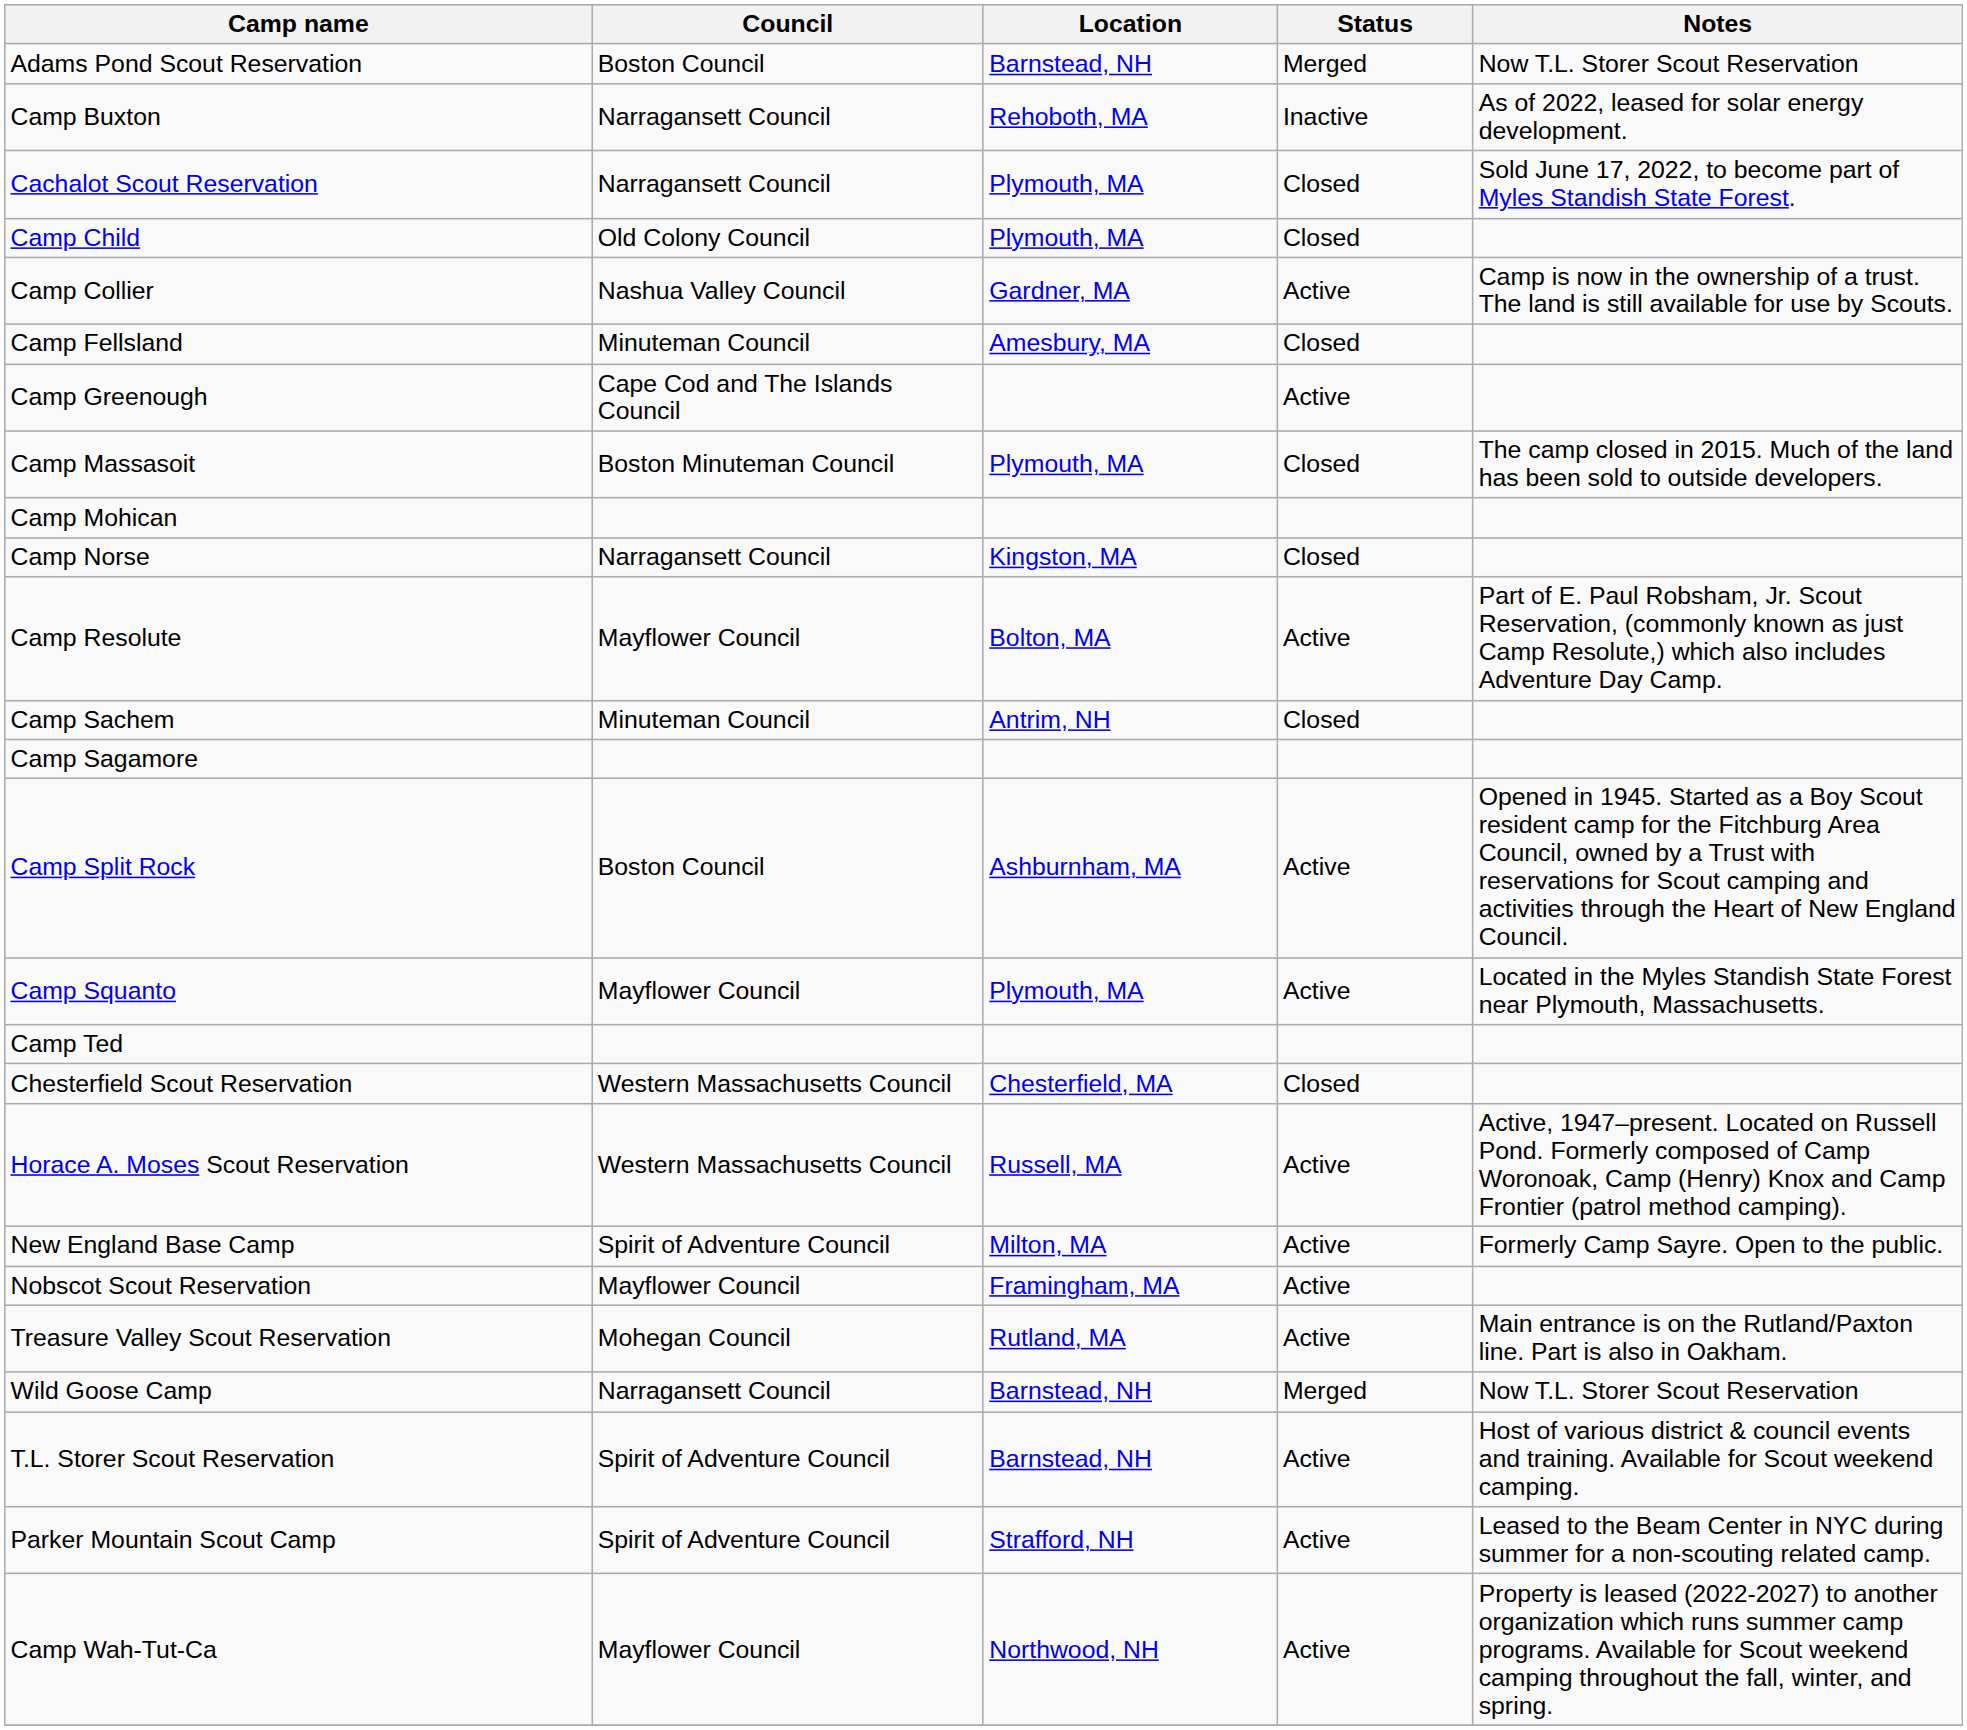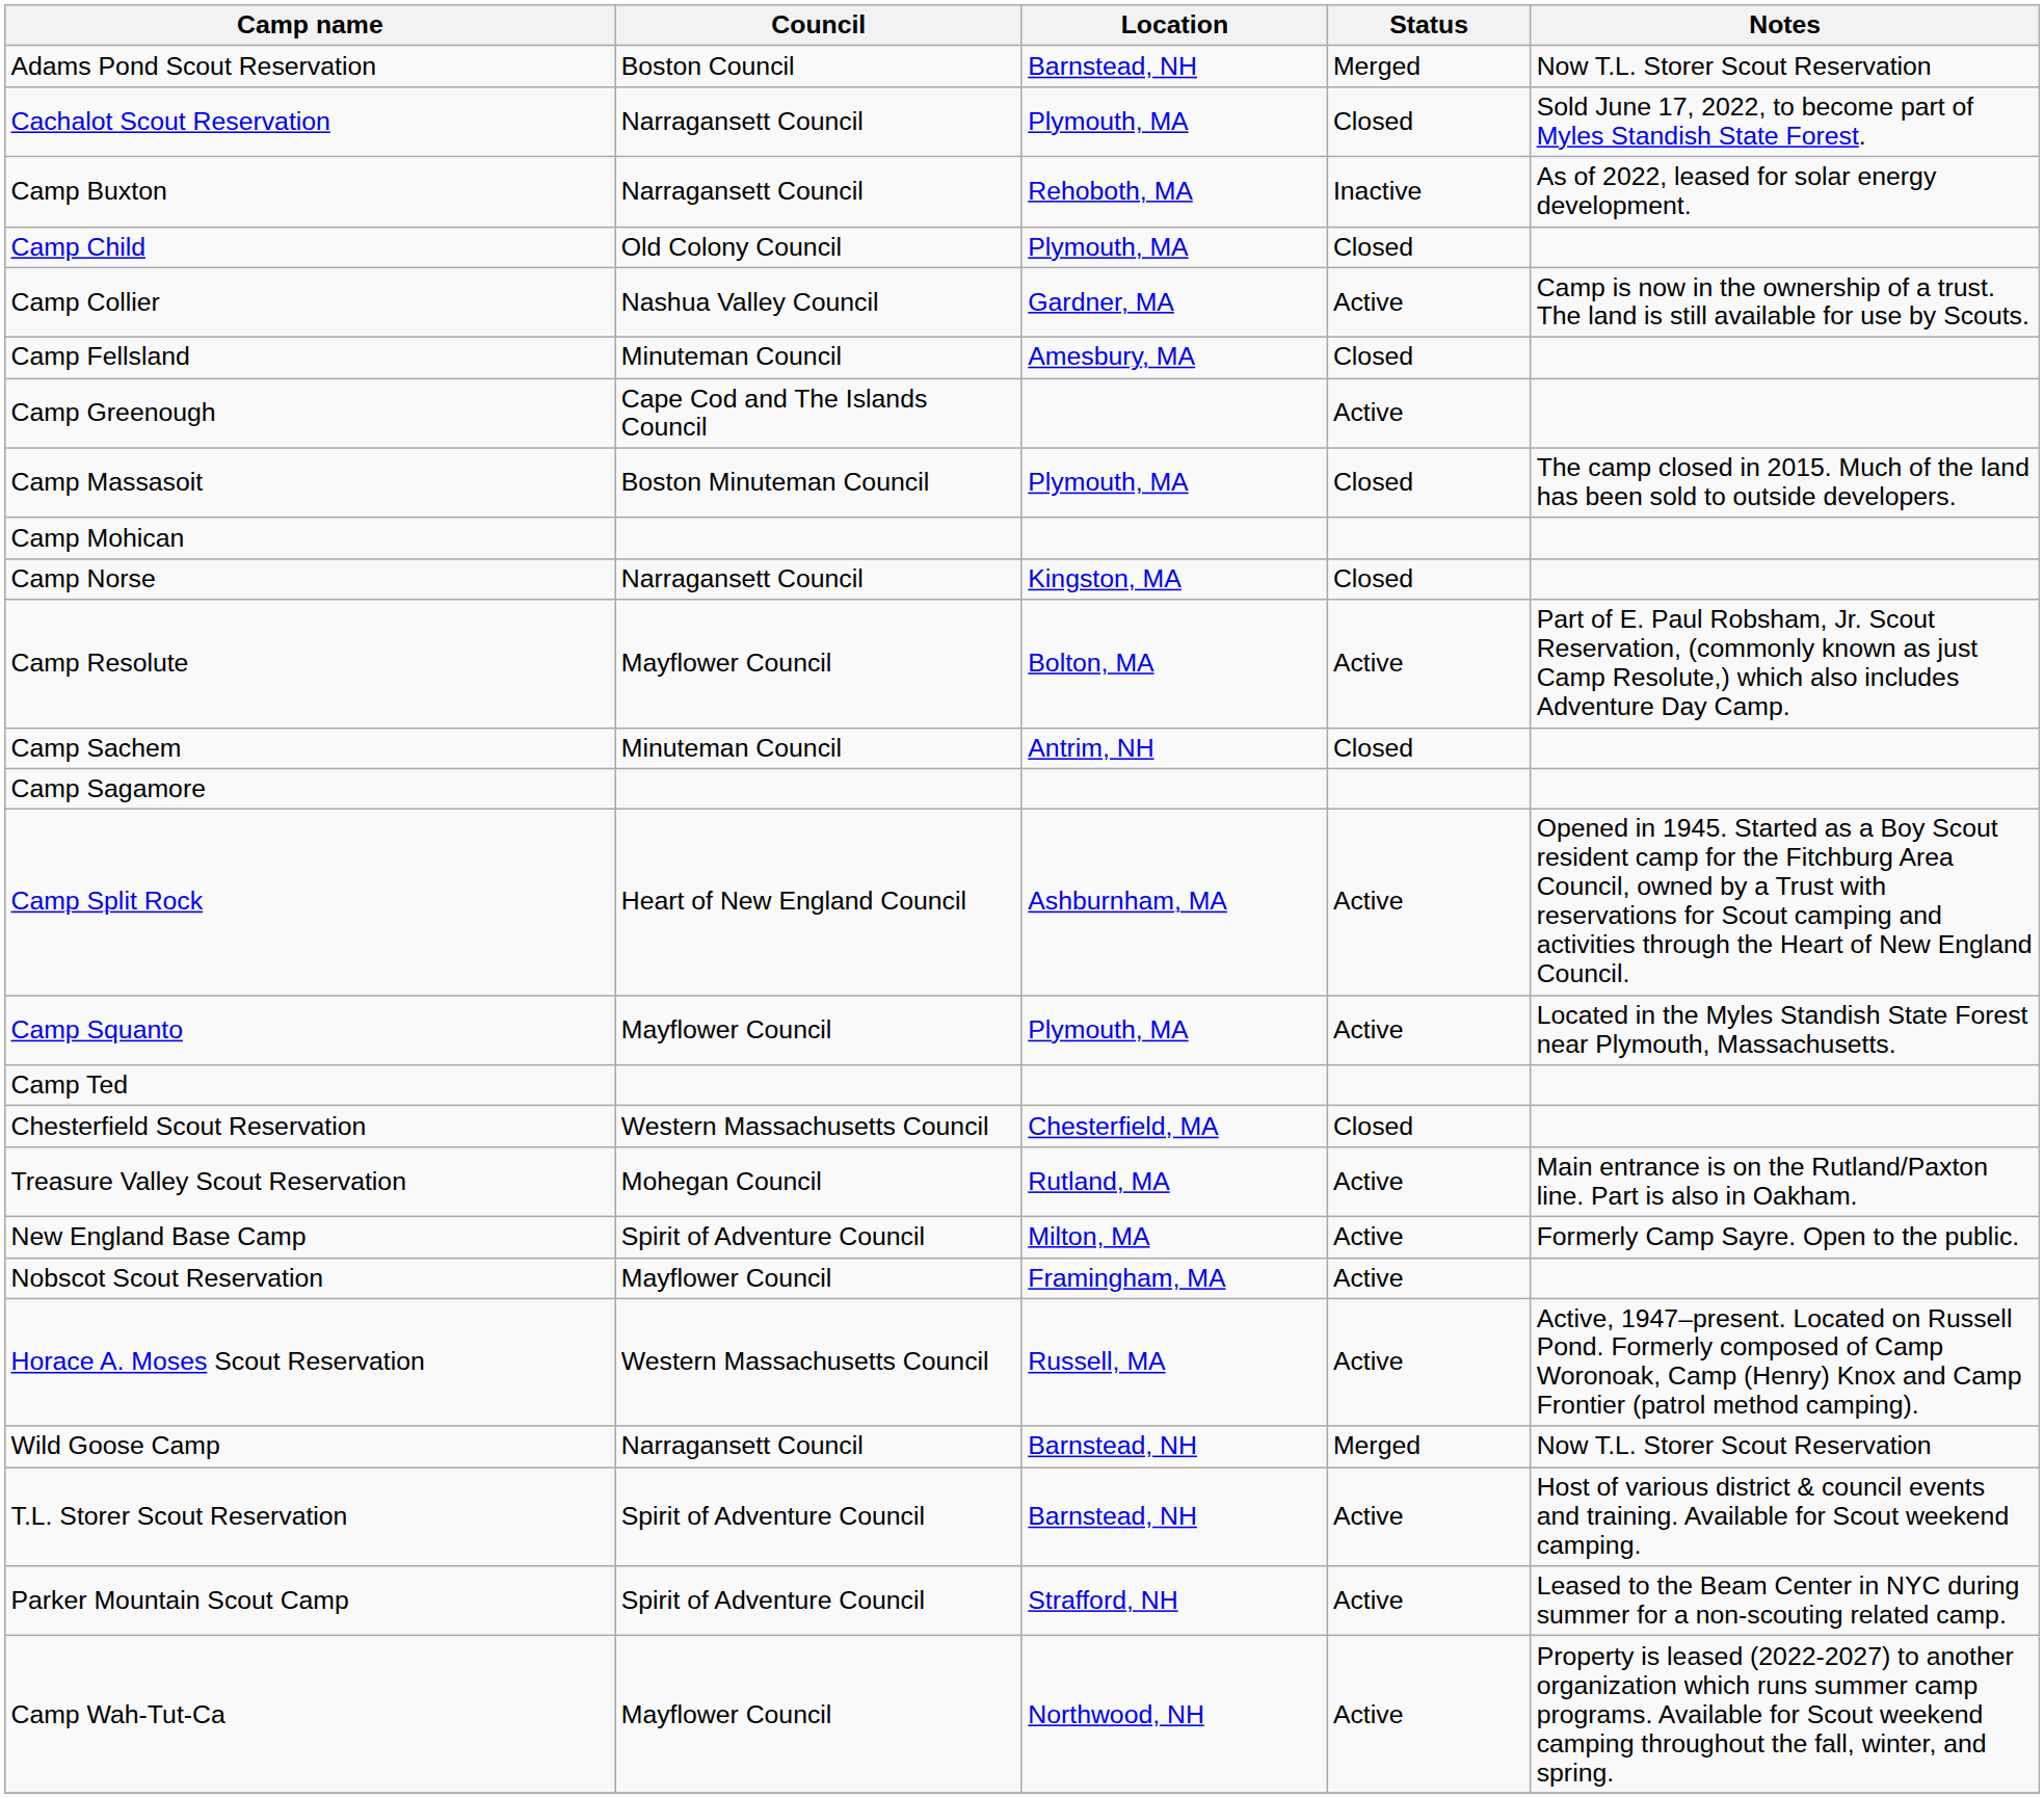rows swapped: Camp Buxton <-> Cachalot Scout Reservation
Camp Split Rock | Council: Boston Council -> Heart of New England Council
rows swapped: Horace A. Moses Scout Reservation <-> Treasure Valley Scout Reservation
